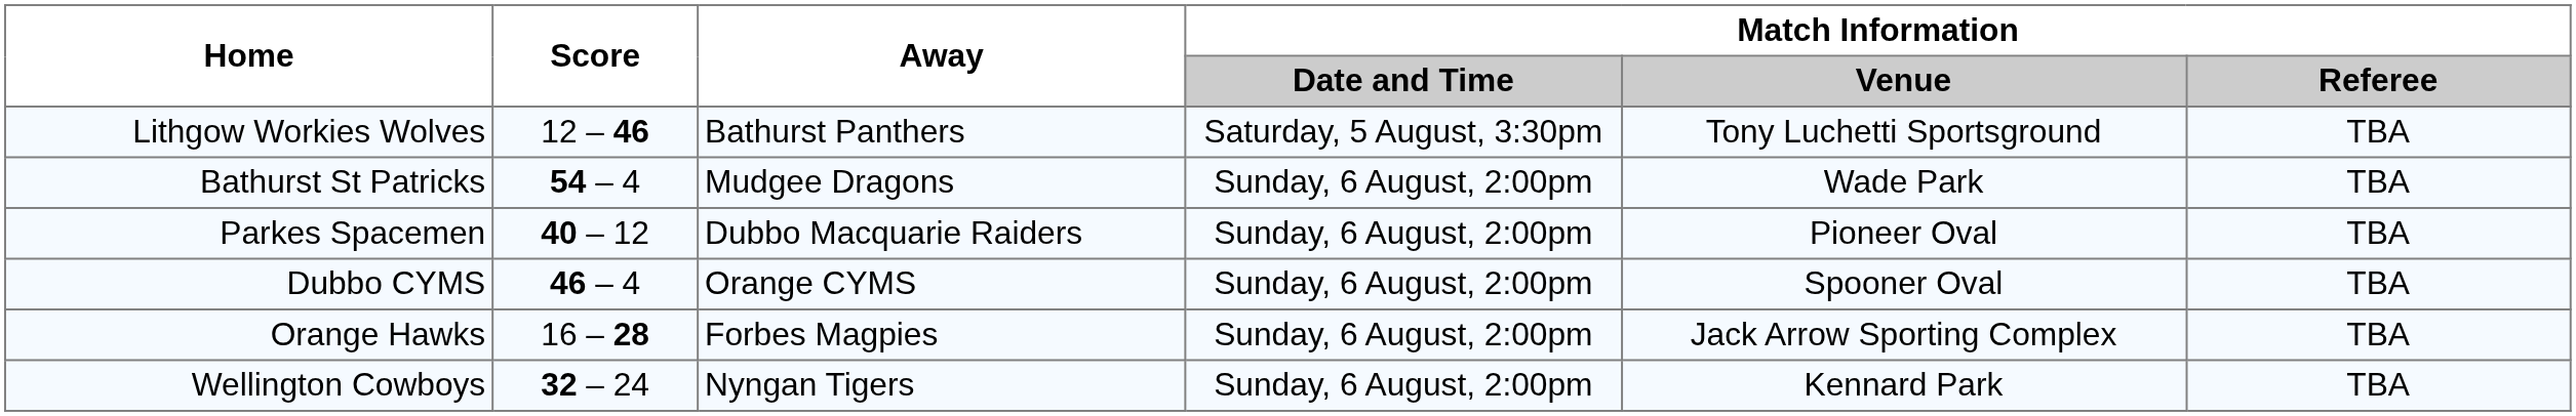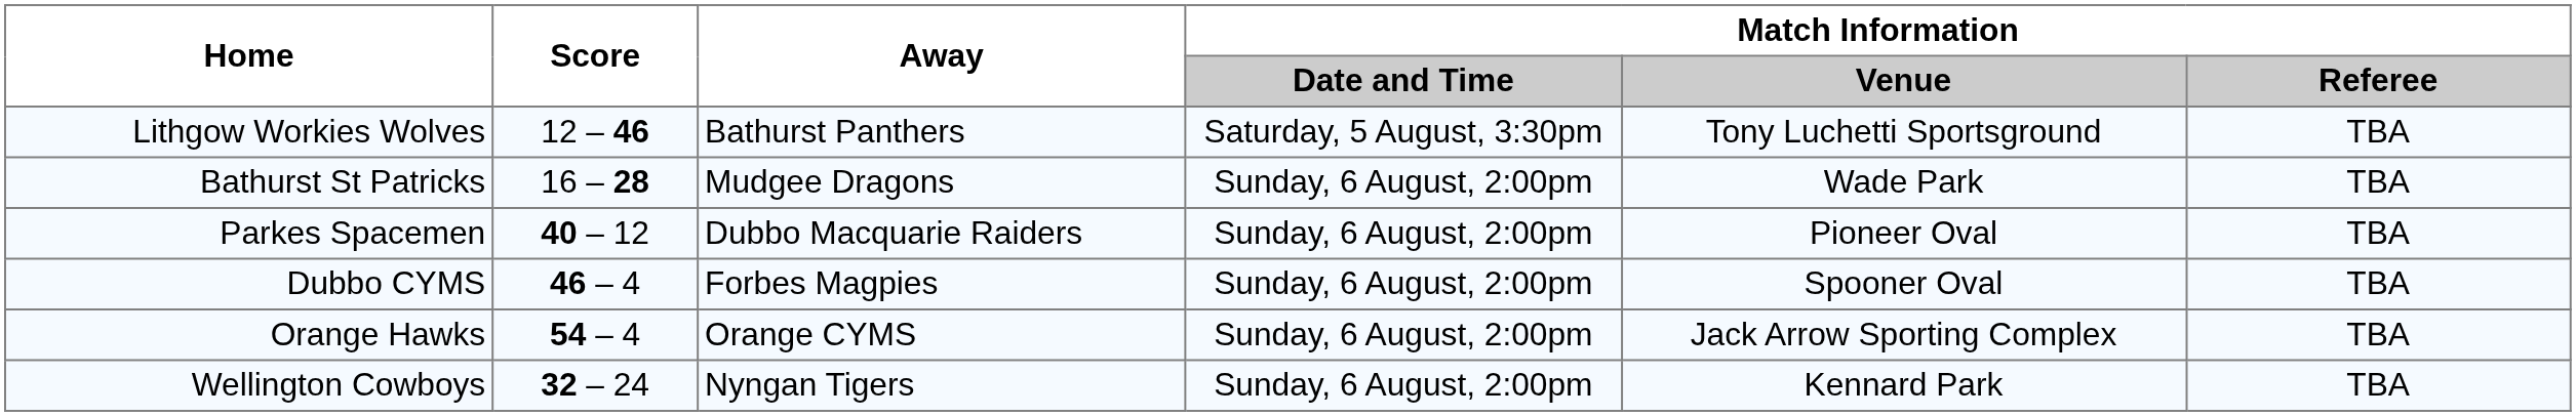Bathurst St Patricks | Score: 54 – 4 -> 16 – 28
Dubbo CYMS | Away: Orange CYMS -> Forbes Magpies
Orange Hawks | Score: 16 – 28 -> 54 – 4
Orange Hawks | Away: Forbes Magpies -> Orange CYMS
